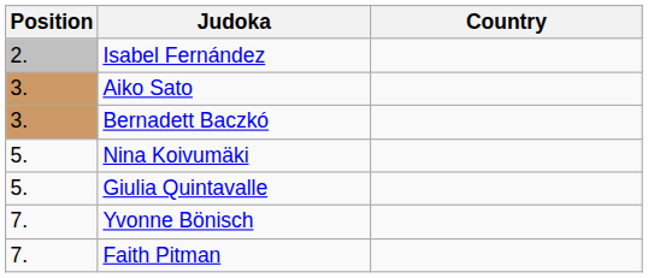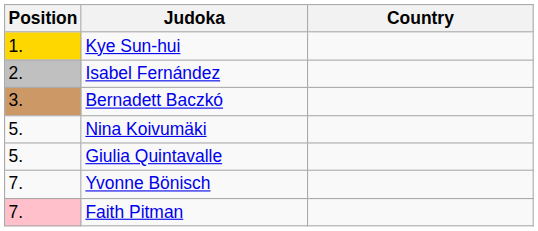+ row: 1. | Kye Sun-hui
- row: 3. | Aiko Sato
Faith Pitman | Position: no background -> pink background
